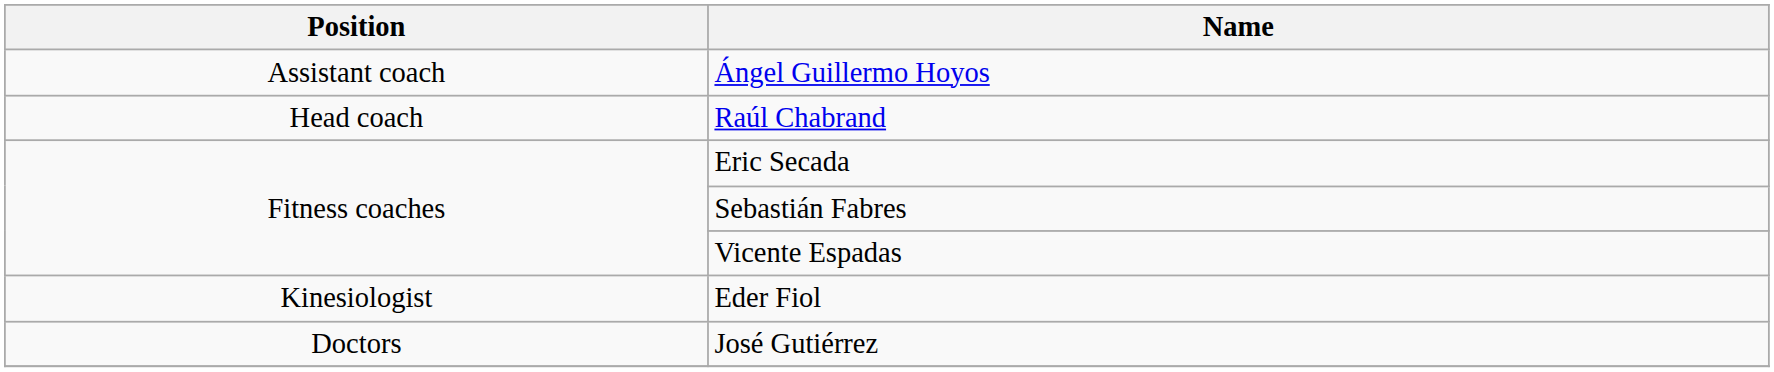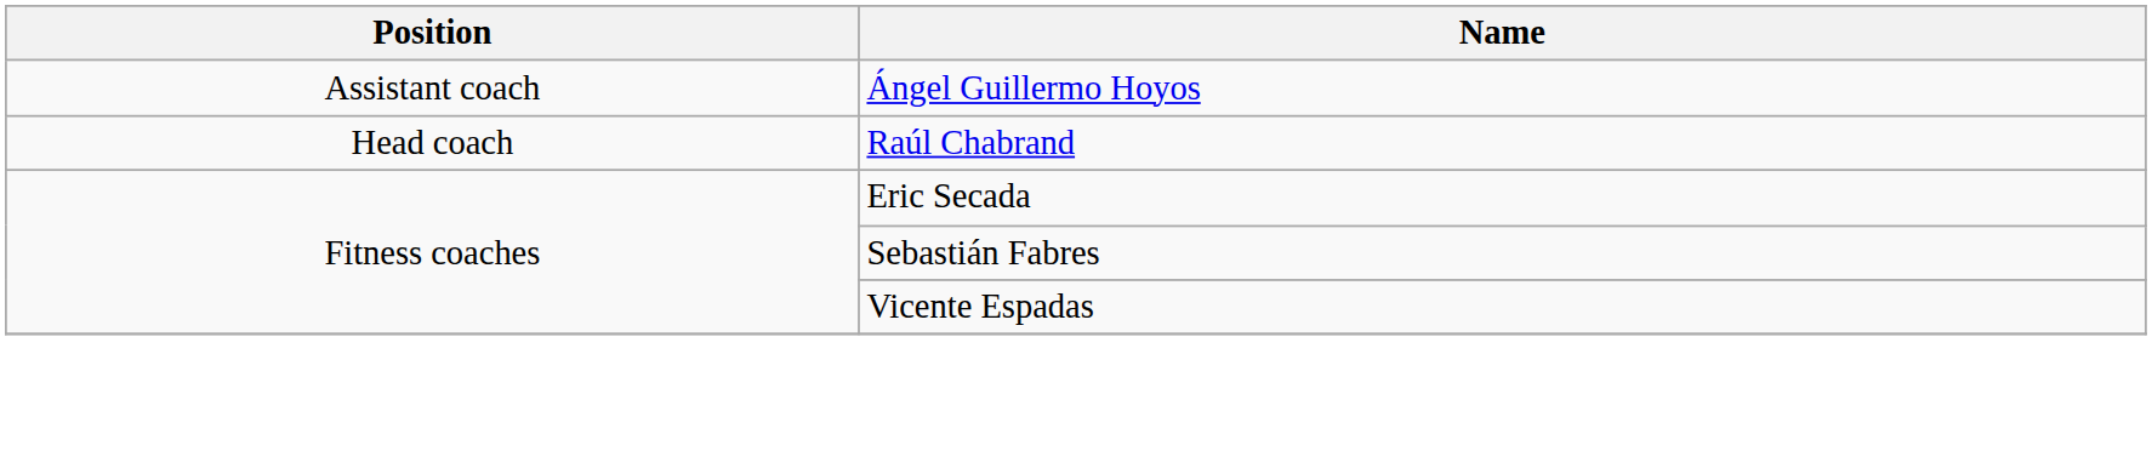- row: Kinesiologist | Eder Fiol
- row: Doctors | José Gutiérrez
